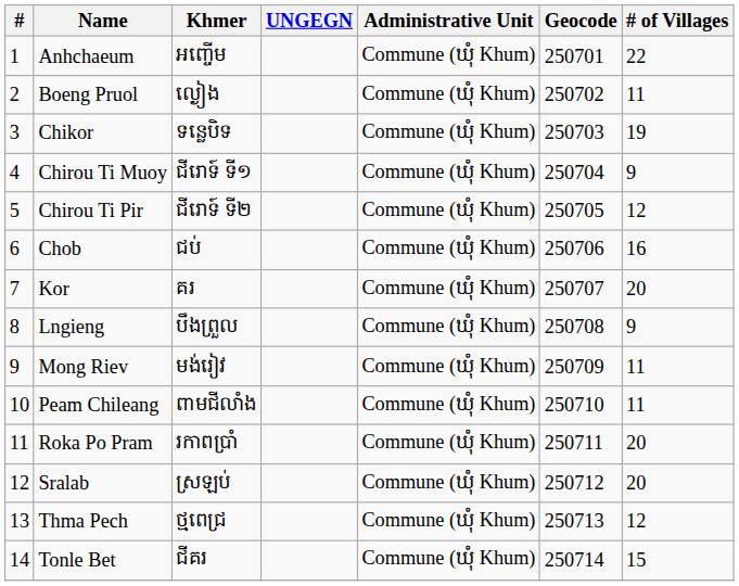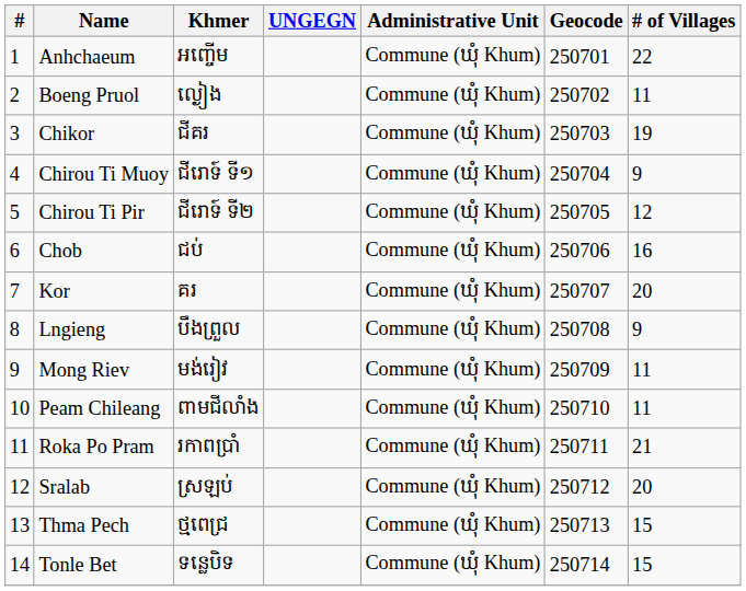Chikor | Khmer: ទន្លេបិទ -> ជីគរ
Roka Po Pram | # of Villages: 20 -> 21
Thma Pech | # of Villages: 12 -> 15
Tonle Bet | Khmer: ជីគរ -> ទន្លេបិទ
